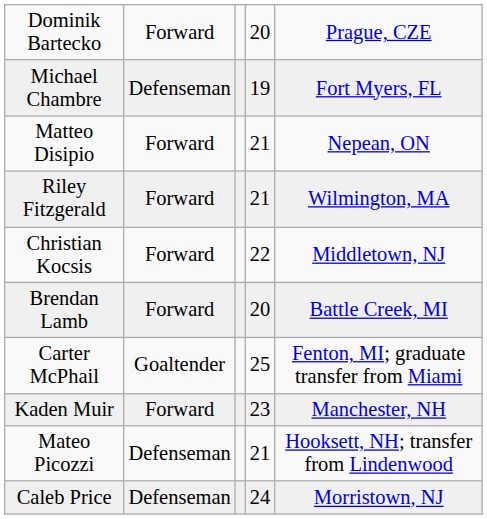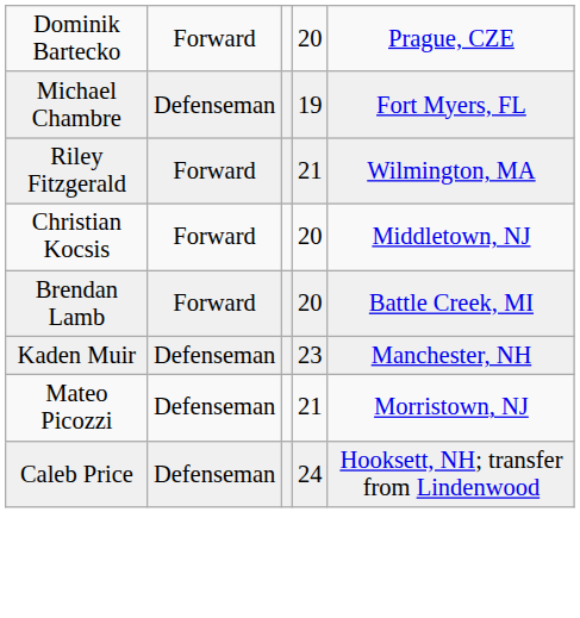- row: Matteo Disipio | Forward | 21 | Nepean, ON
Christian Kocsis | column 4: 22 -> 20
- row: Carter McPhail | Goaltender | 25 | Fenton, MI; graduate transfer from Miami
Kaden Muir | column 2: Forward -> Defenseman
Mateo Picozzi | column 5: Hooksett, NH; transfer from Lindenwood -> Morristown, NJ
Caleb Price | column 5: Morristown, NJ -> Hooksett, NH; transfer from Lindenwood
